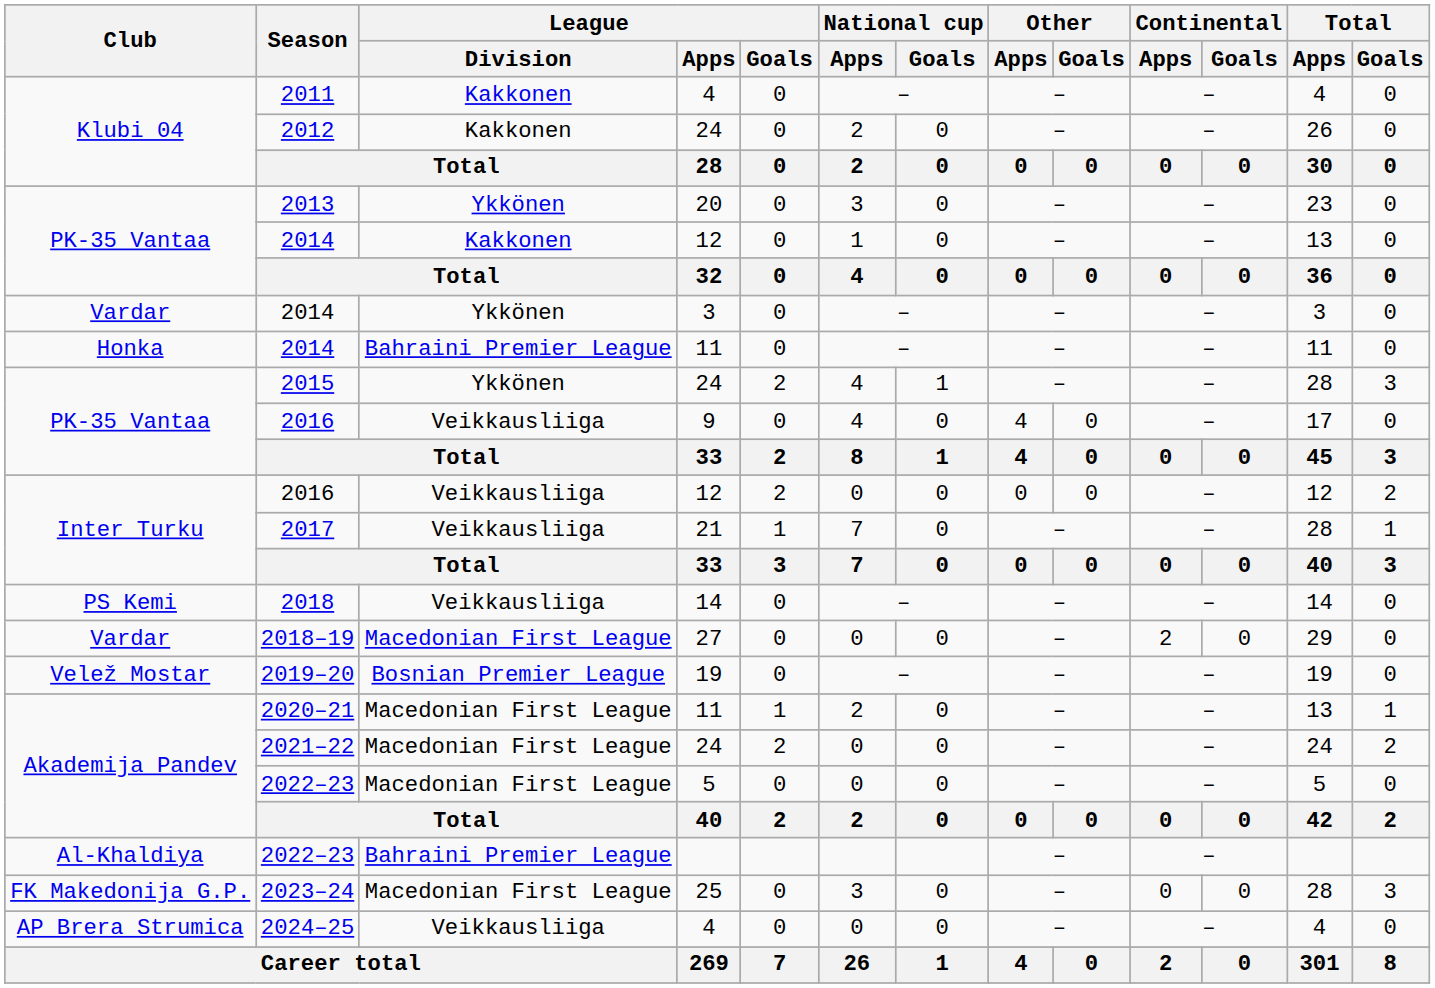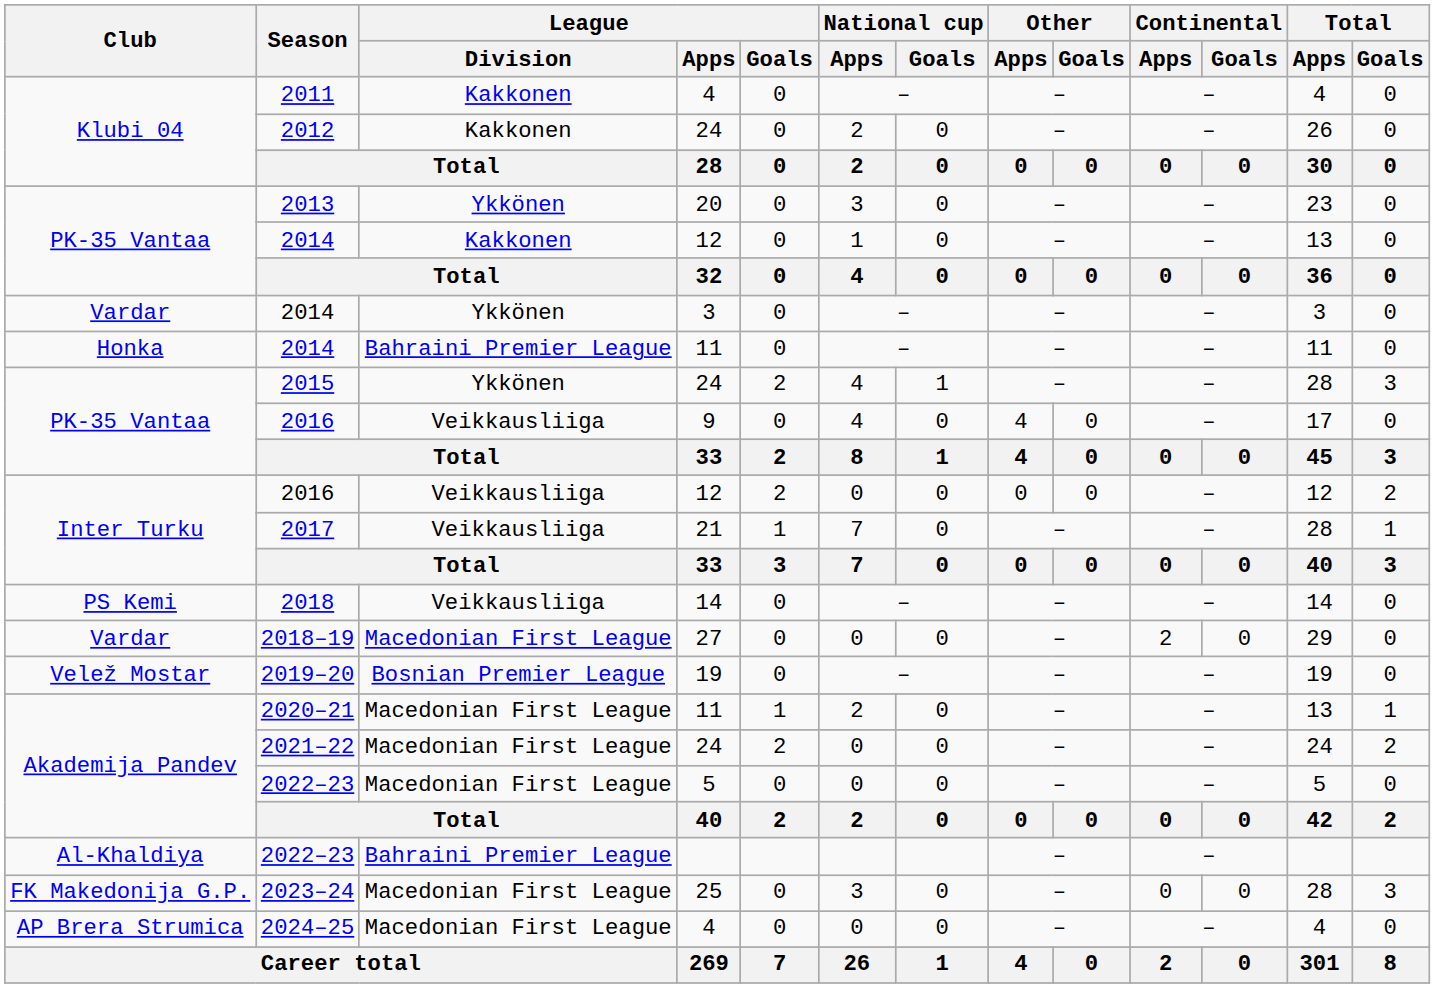2024–25 | League / Division: Veikkausliiga -> Macedonian First League
